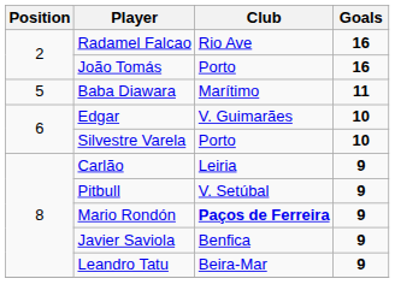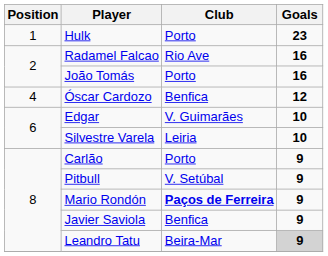+ row: 1 | Hulk | Porto | 23
+ row: 4 | Óscar Cardozo | Benfica | 12
- row: 5 | Baba Diawara | Marítimo | 11
Silvestre Varela | Club: Porto -> Leiria
Carlão | Club: Leiria -> Porto
Leandro Tatu | Goals: no background -> lightgrey background
